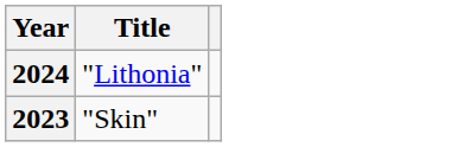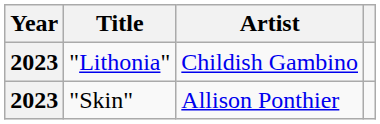+ column: Artist | Childish Gambino | Allison Ponthier
"Lithonia" | Year: 2024 -> 2023
